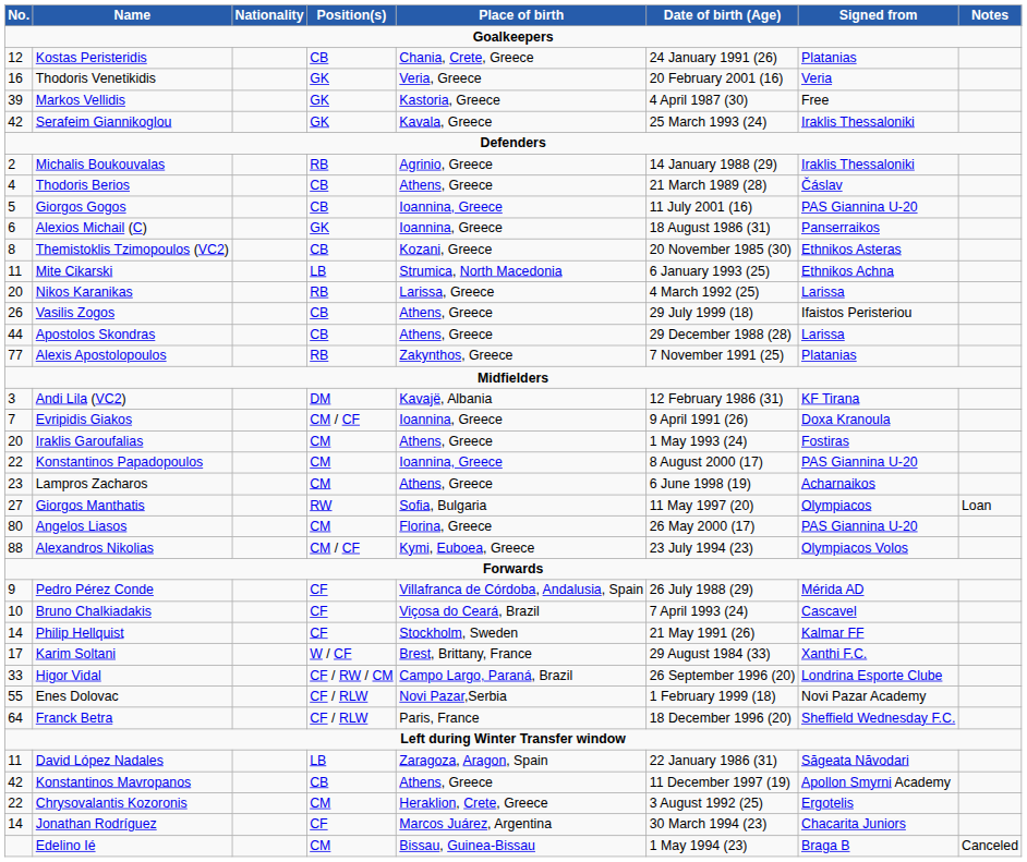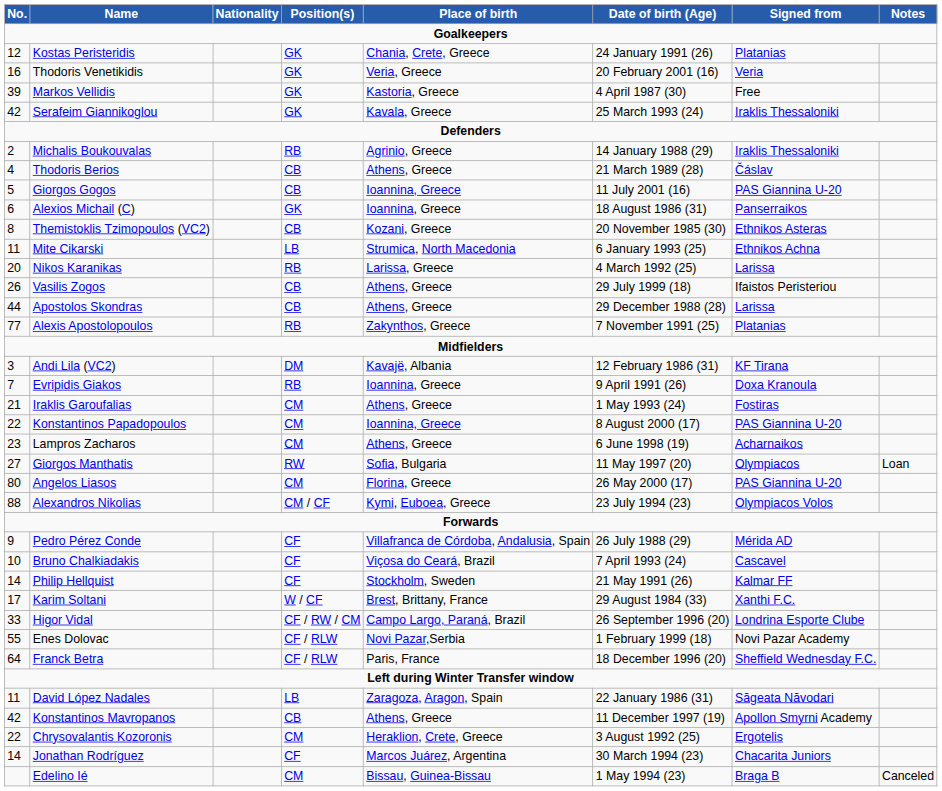Kostas Peristeridis | Position(s): CB -> GK
Evripidis Giakos | Position(s): CM / CF -> RB
Iraklis Garoufalias | No.: 20 -> 21
